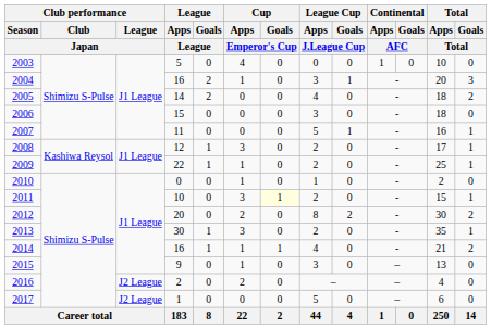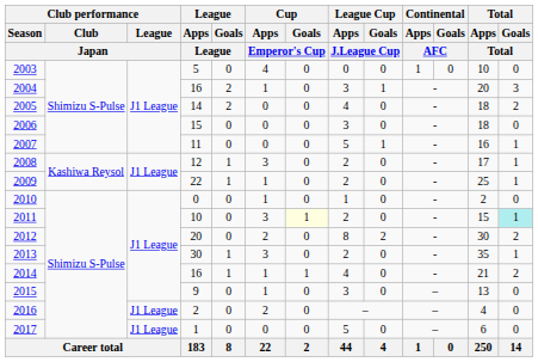2011 | Total / Goals / Total: no background -> paleturquoise background
2016 | Club performance / League / Japan: J2 League -> J1 League
2017 | Club performance / League / Japan: J2 League -> J1 League
